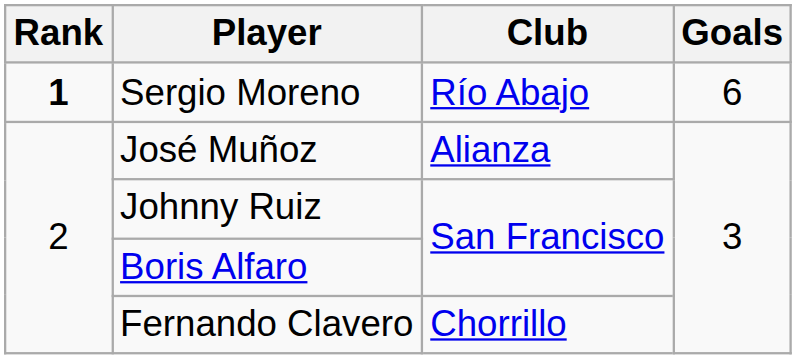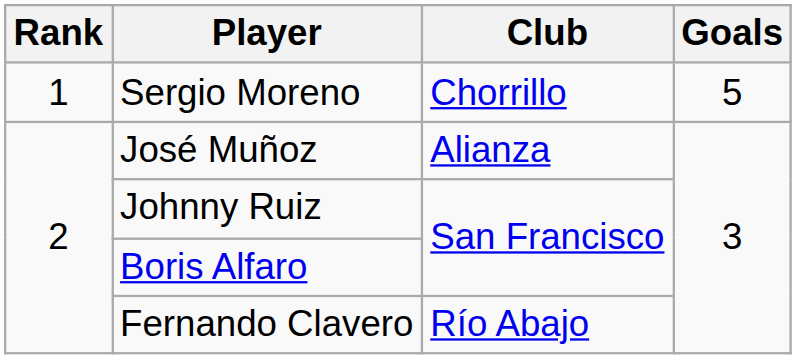Sergio Moreno | Rank: bold -> normal
Sergio Moreno | Club: Río Abajo -> Chorrillo
Sergio Moreno | Goals: 6 -> 5
Fernando Clavero | Club: Chorrillo -> Río Abajo
